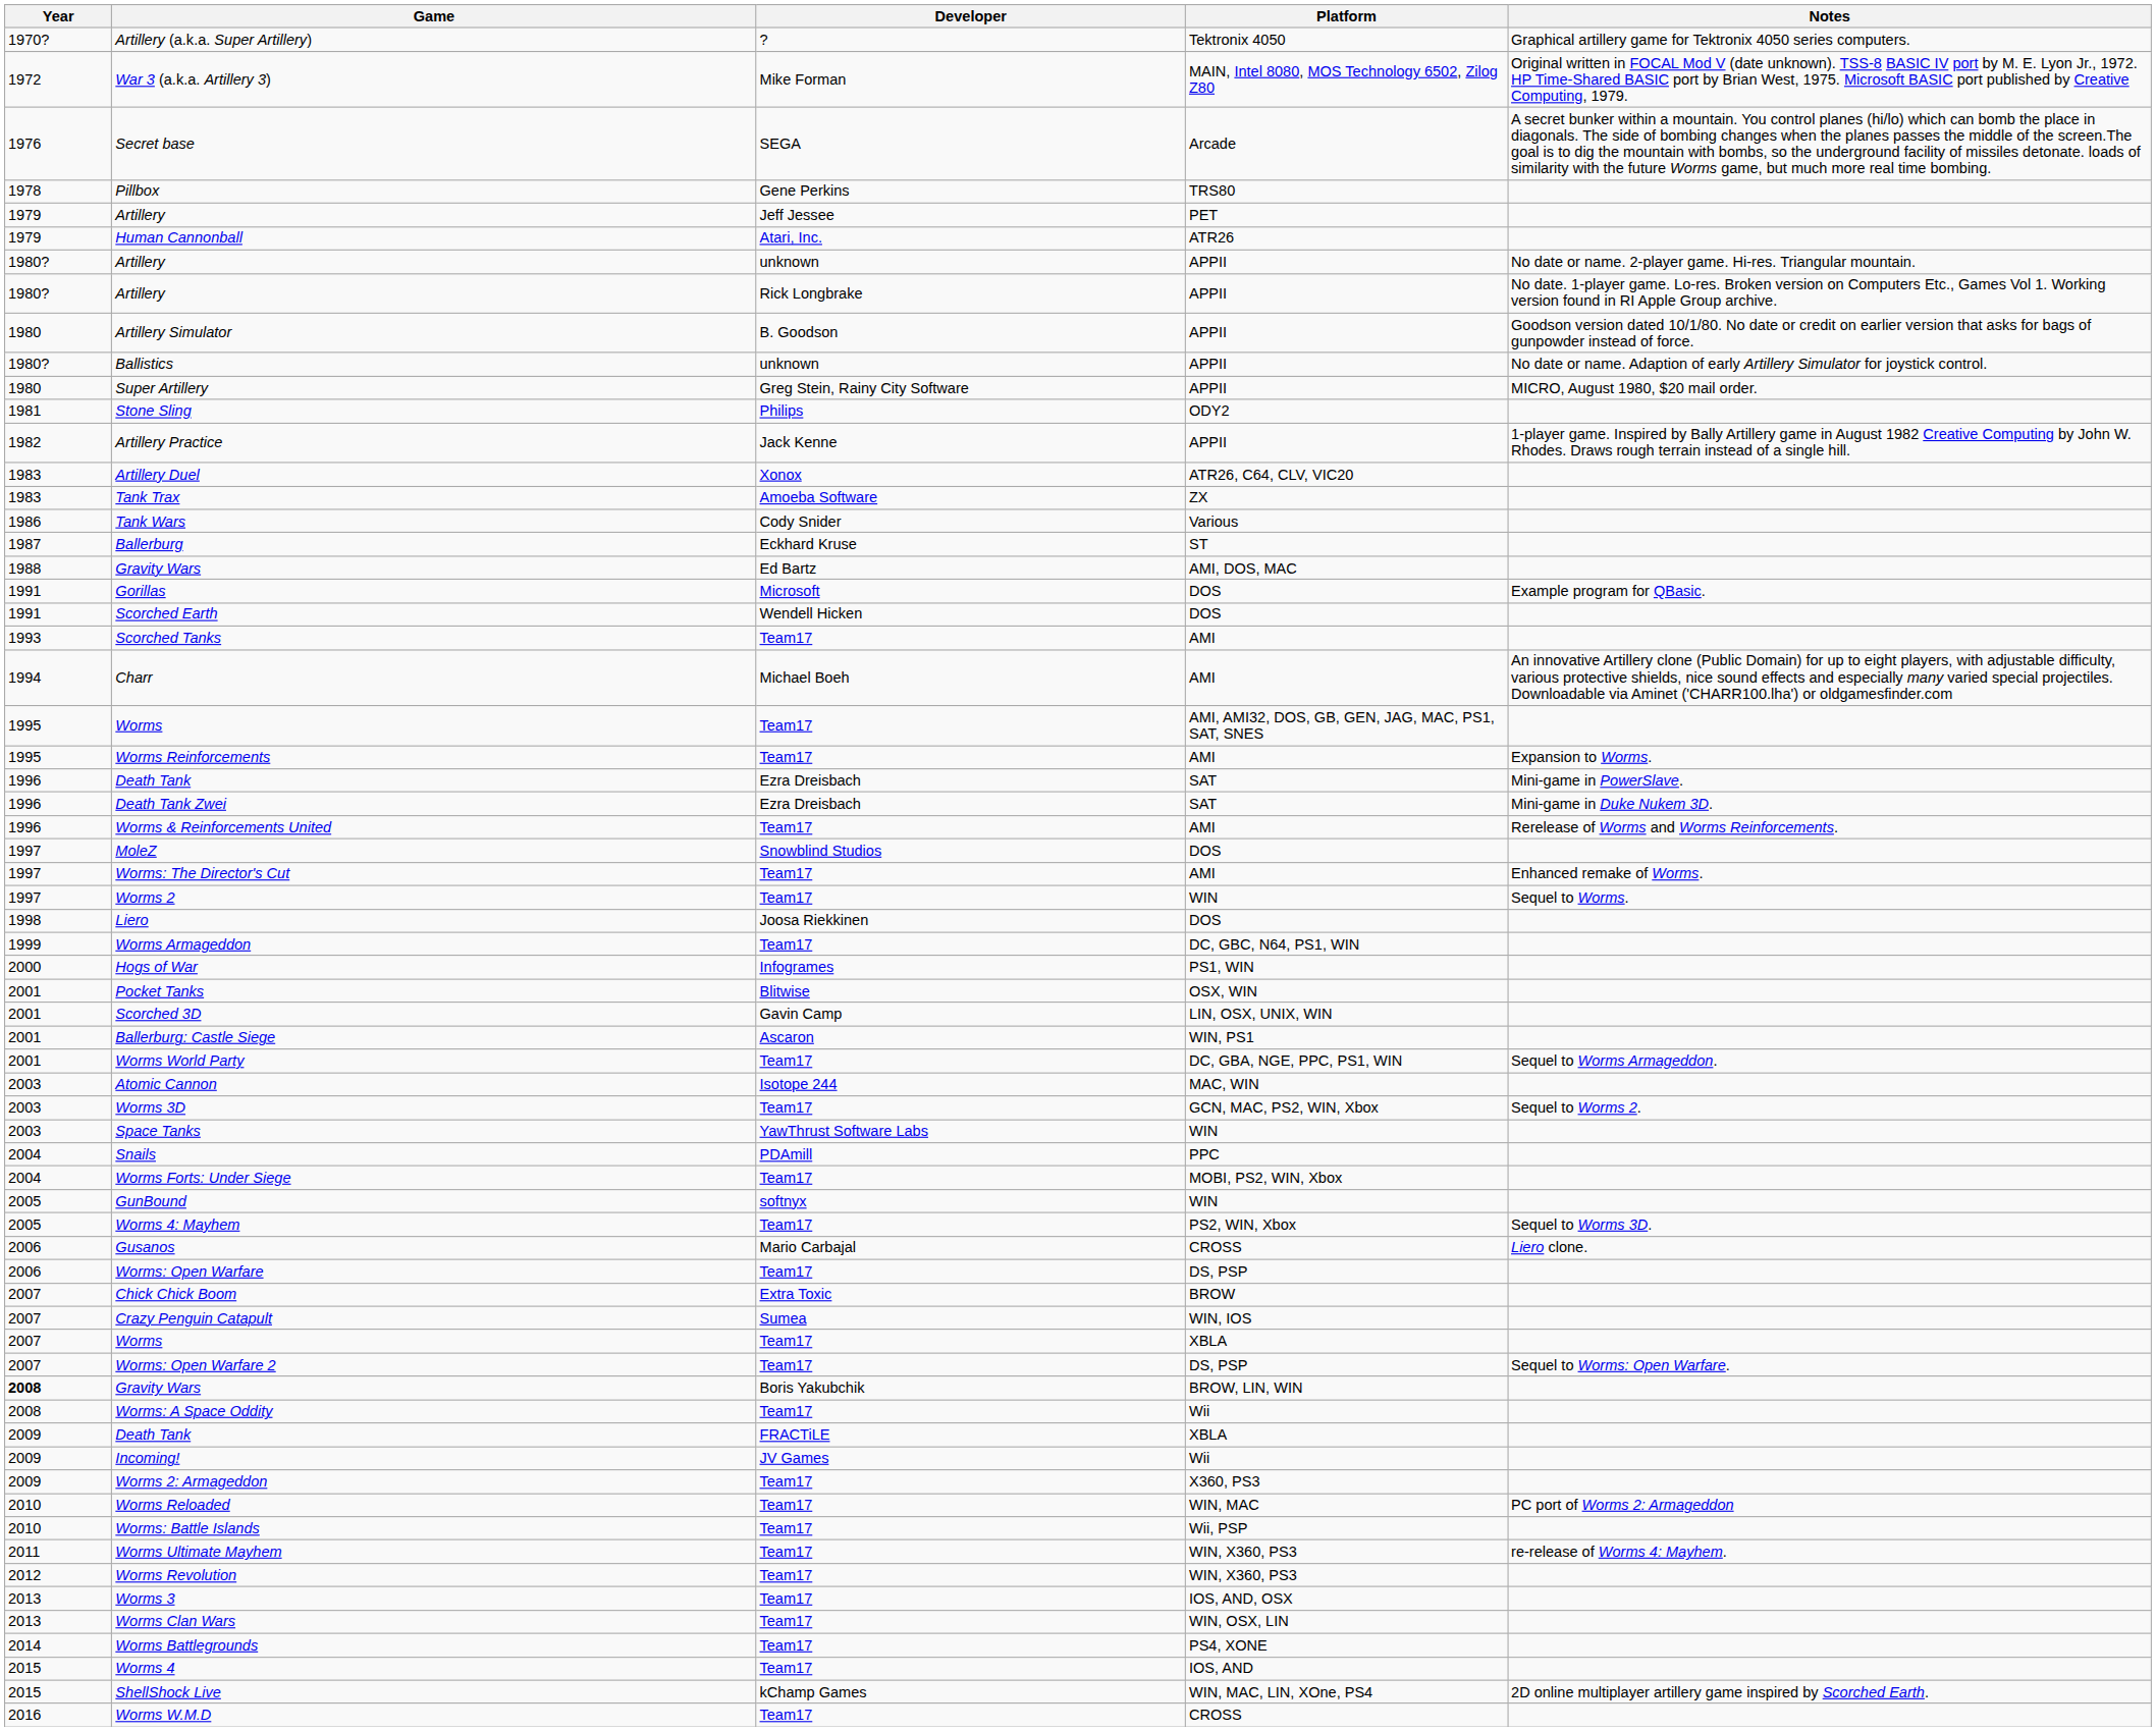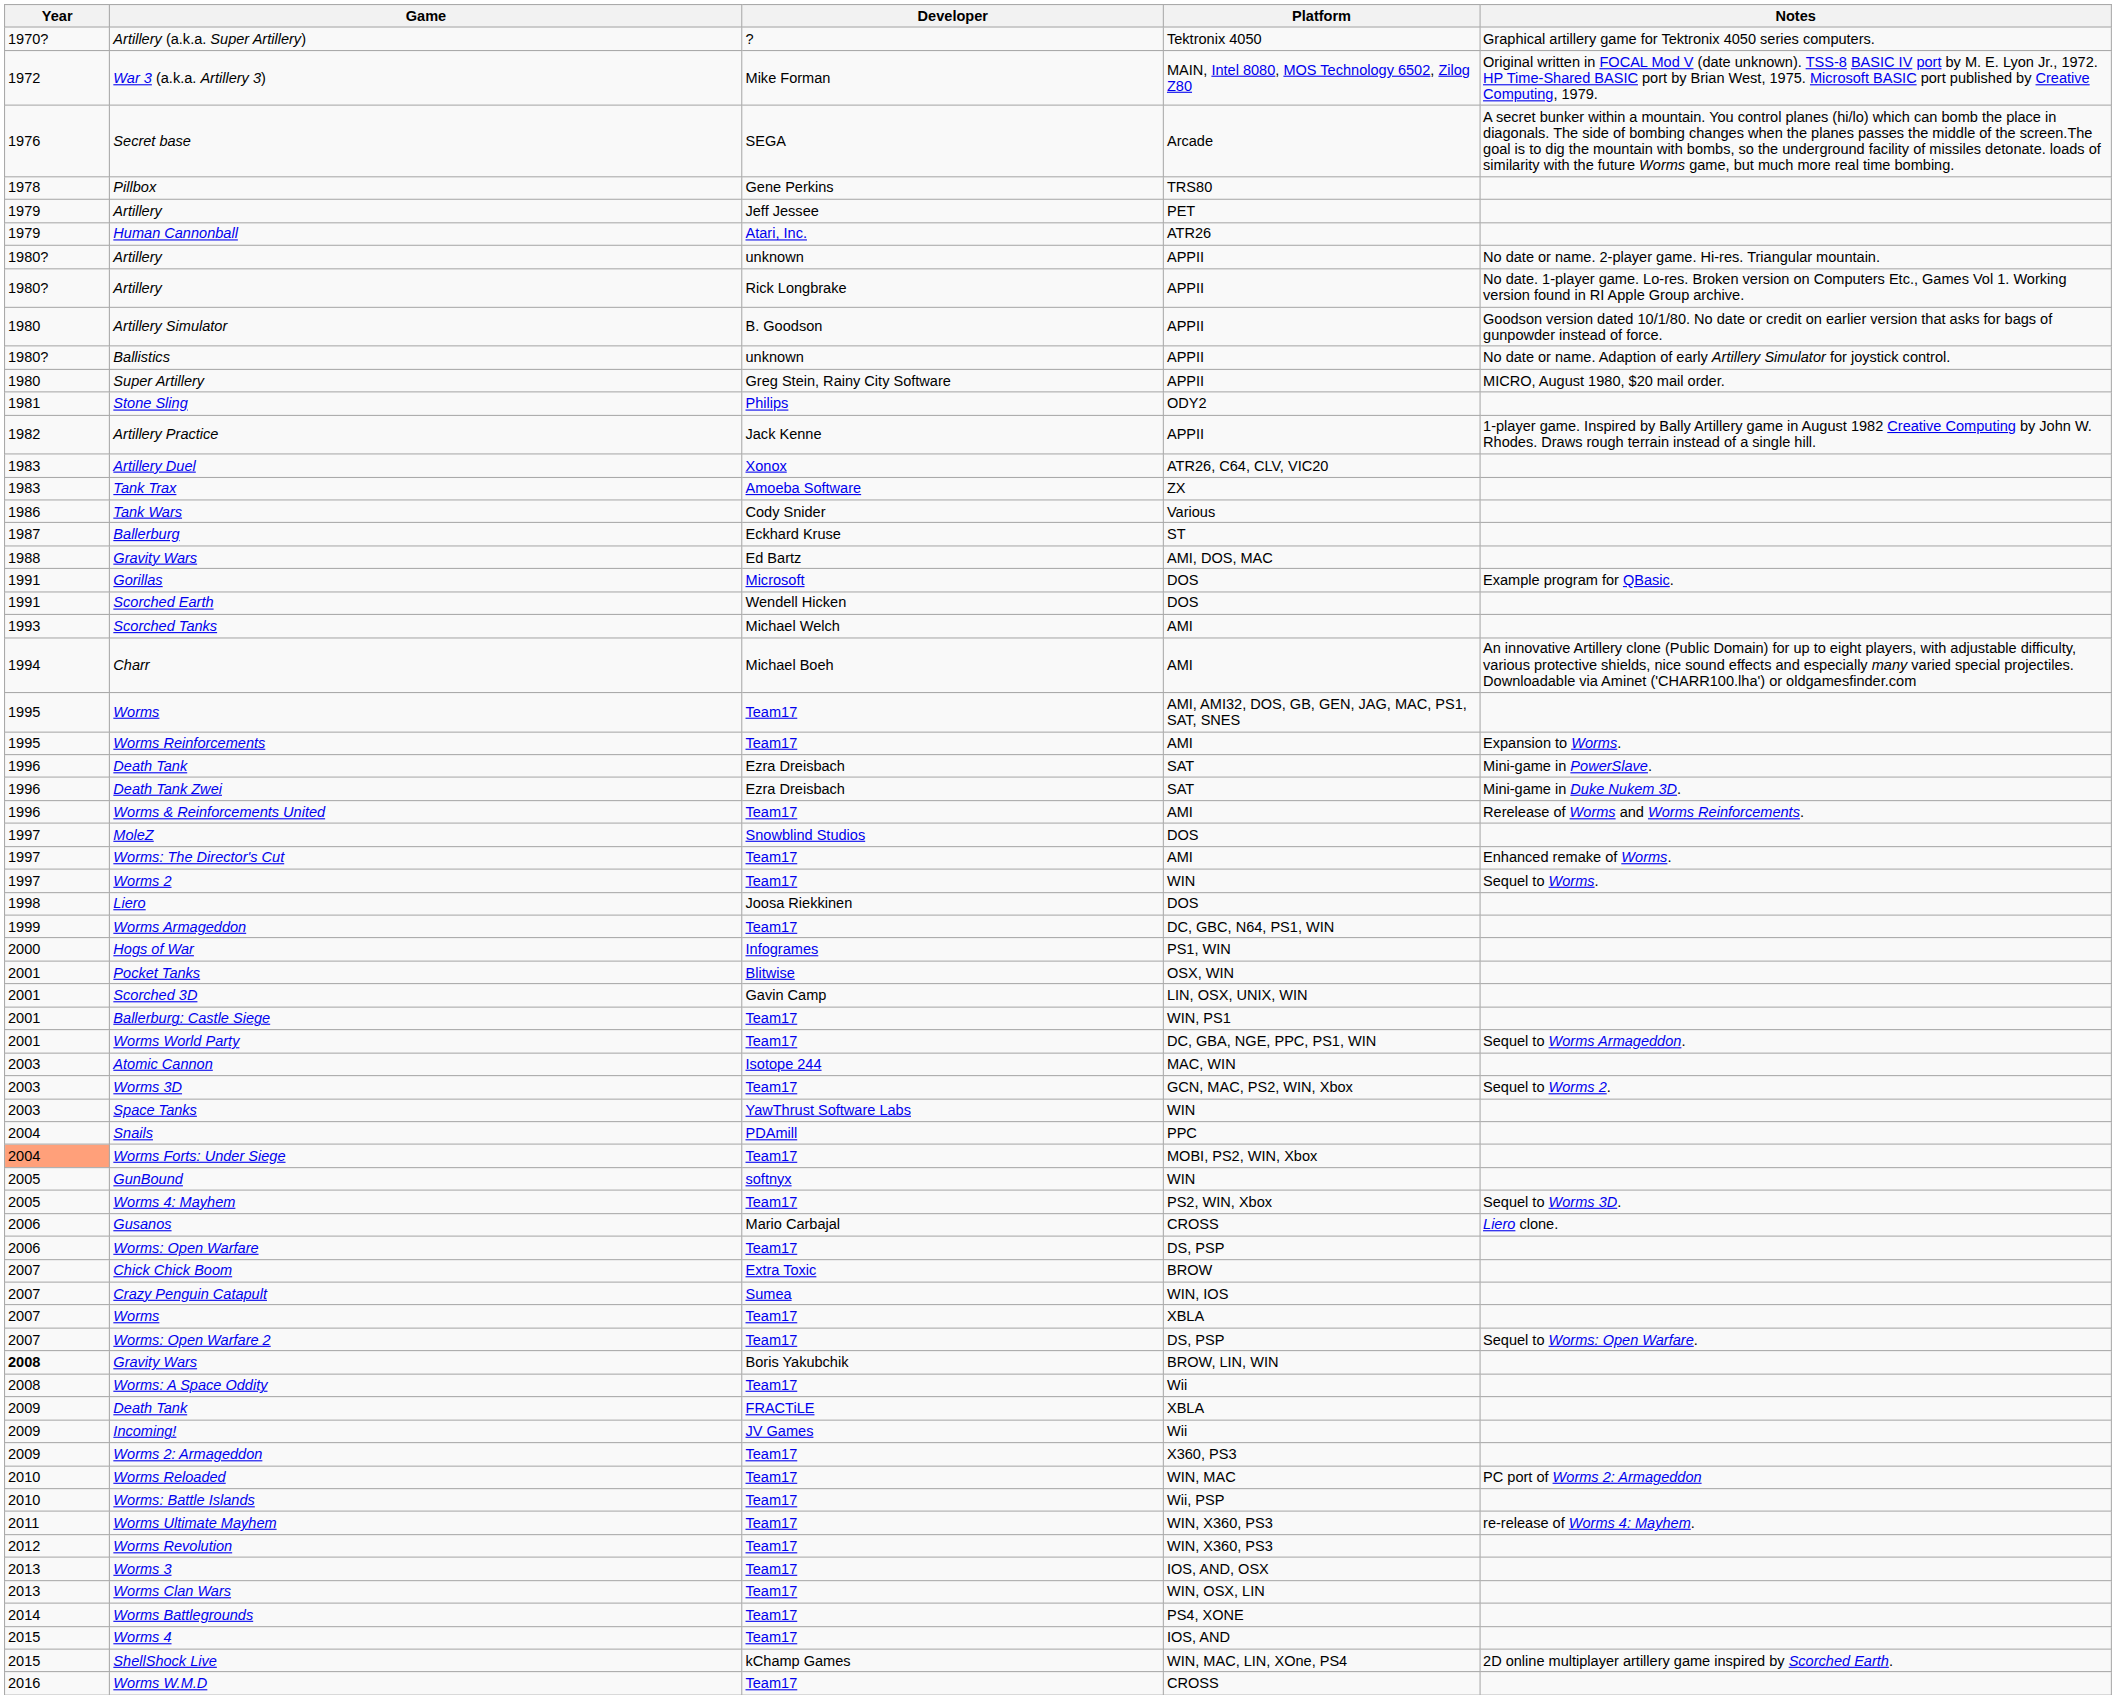Scorched Tanks | Developer: Team17 -> Michael Welch
Ballerburg: Castle Siege | Developer: Ascaron -> Team17
Worms Forts: Under Siege | Year: no background -> lightsalmon background
